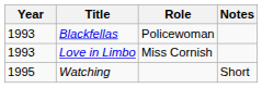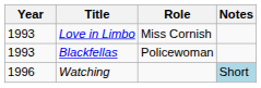rows swapped: Love in Limbo <-> Blackfellas
Watching | Year: 1995 -> 1996
Watching | Notes: no background -> lightblue background
